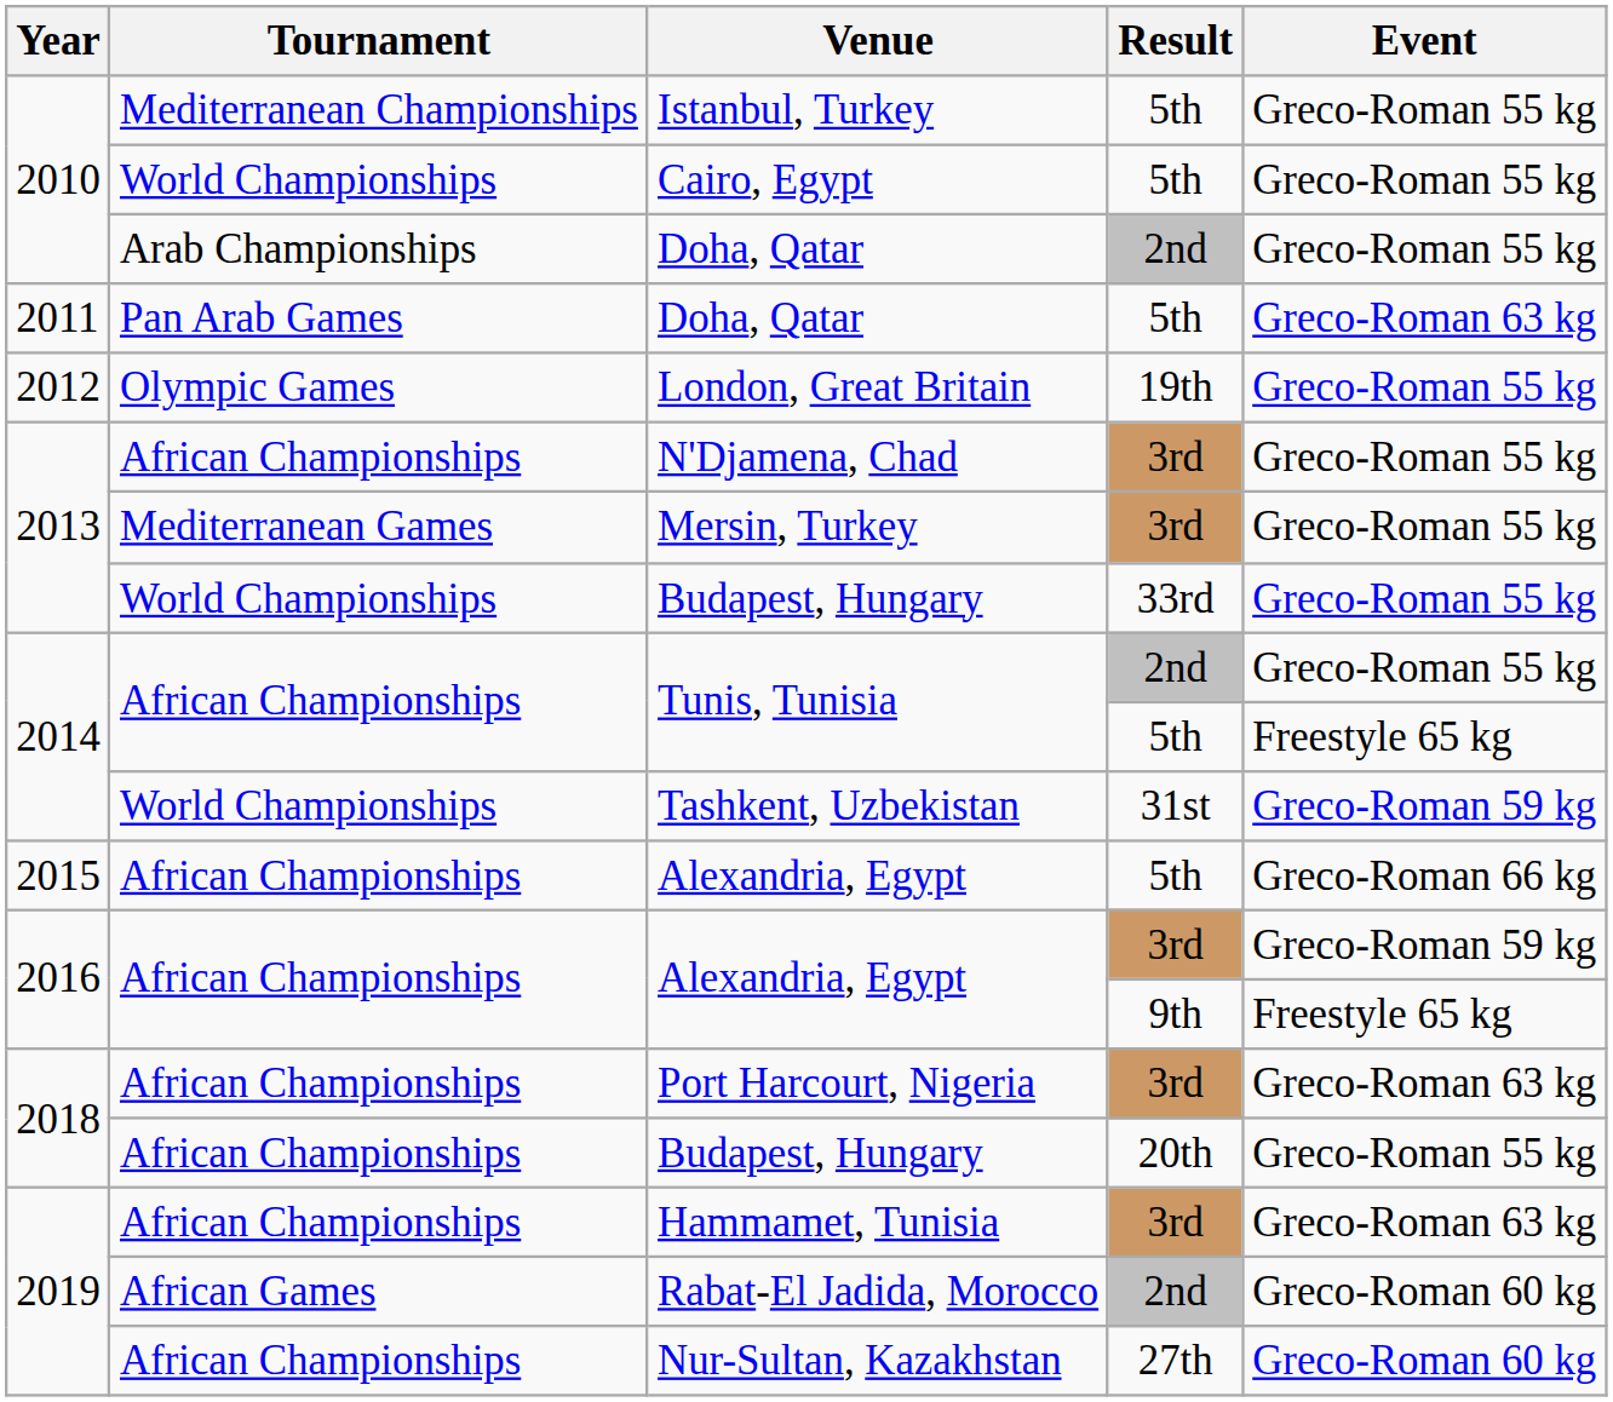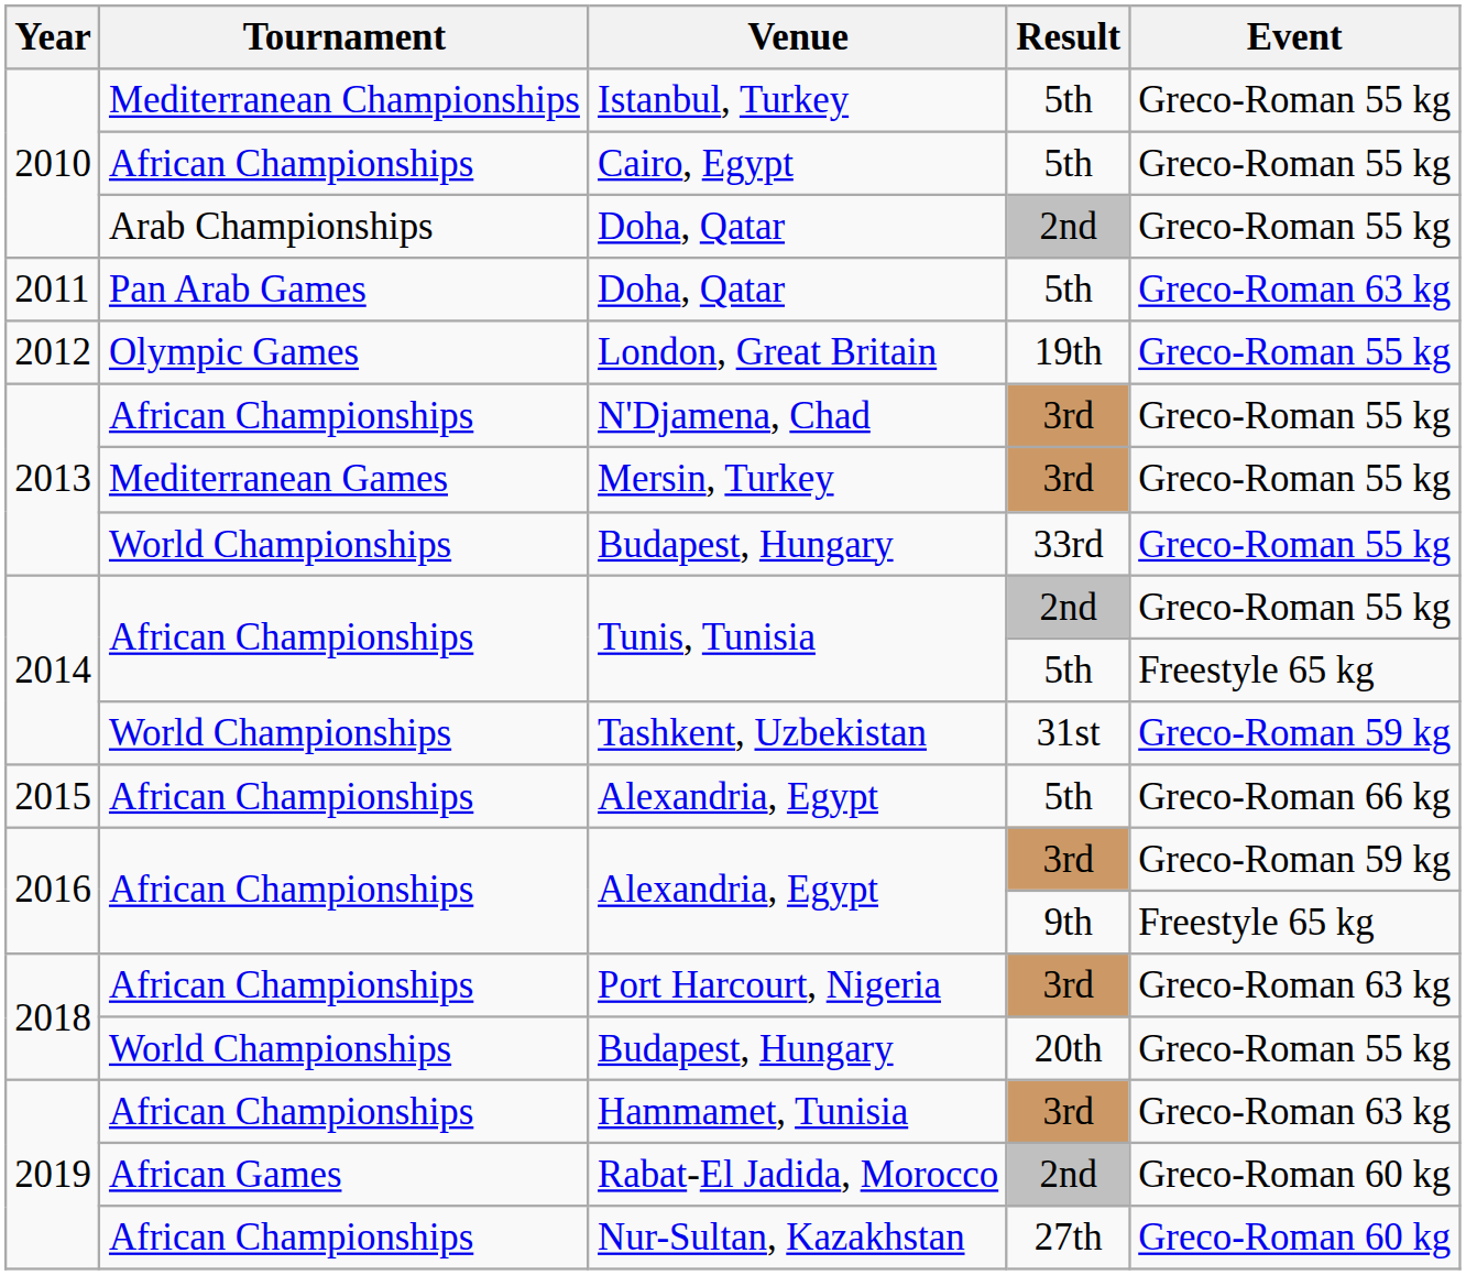Cairo, Egypt | Tournament: World Championships -> African Championships
Budapest, Hungary / 20th | Tournament: African Championships -> World Championships
